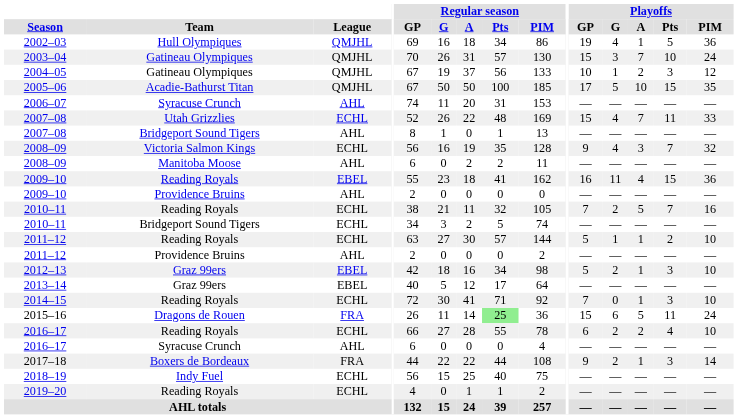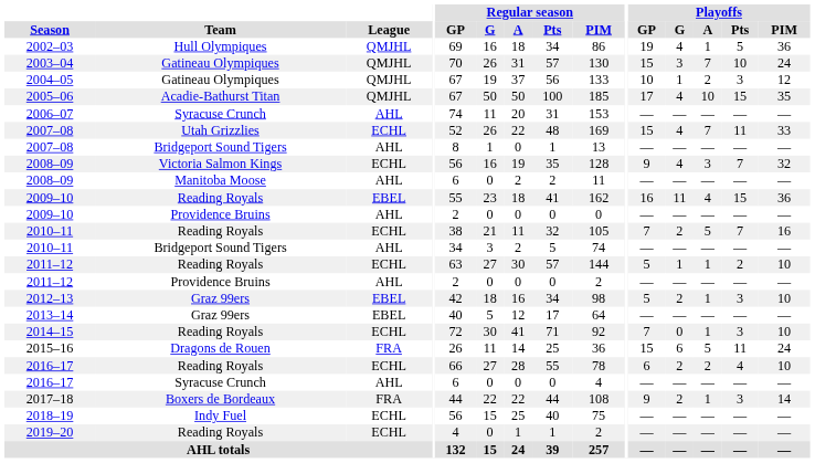2005–06 | Playoffs / G: 5 -> 4
2010–11 / Bridgeport Sound Tigers | League: ECHL -> AHL
2015–16 | Regular season / Pts: lightgreen background -> no background
